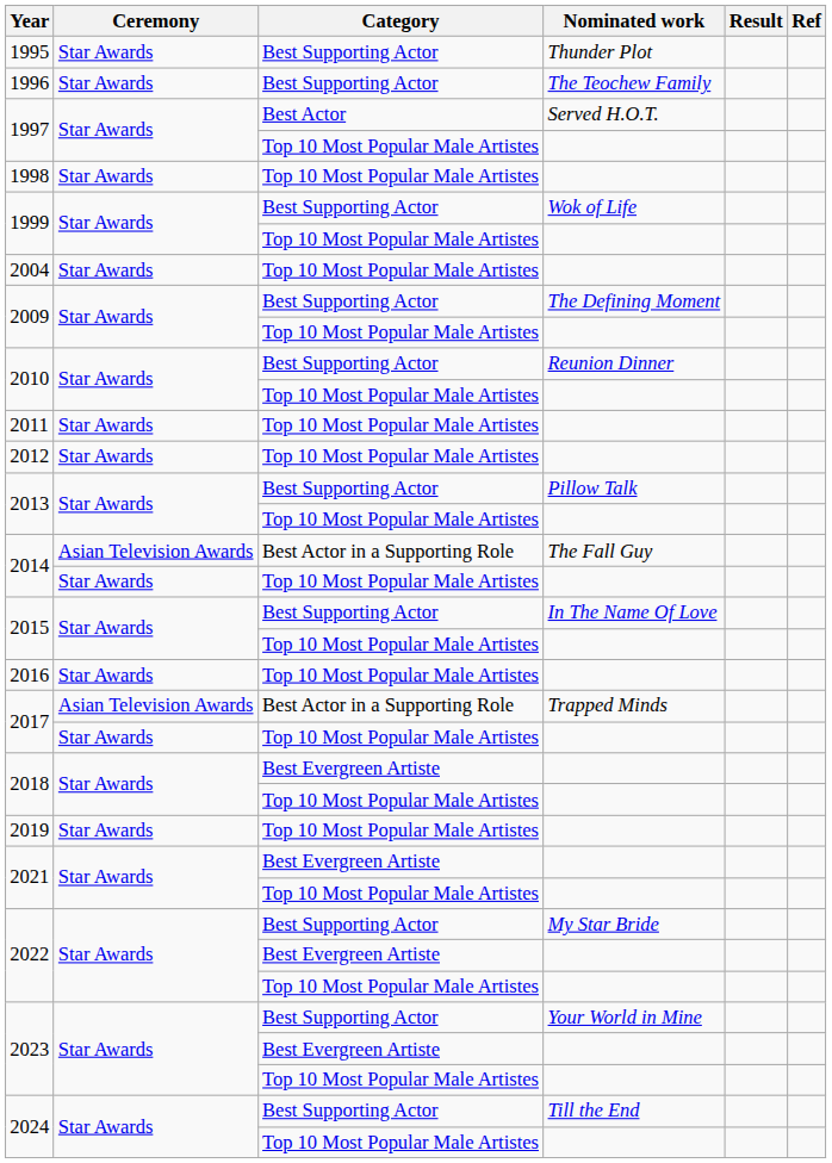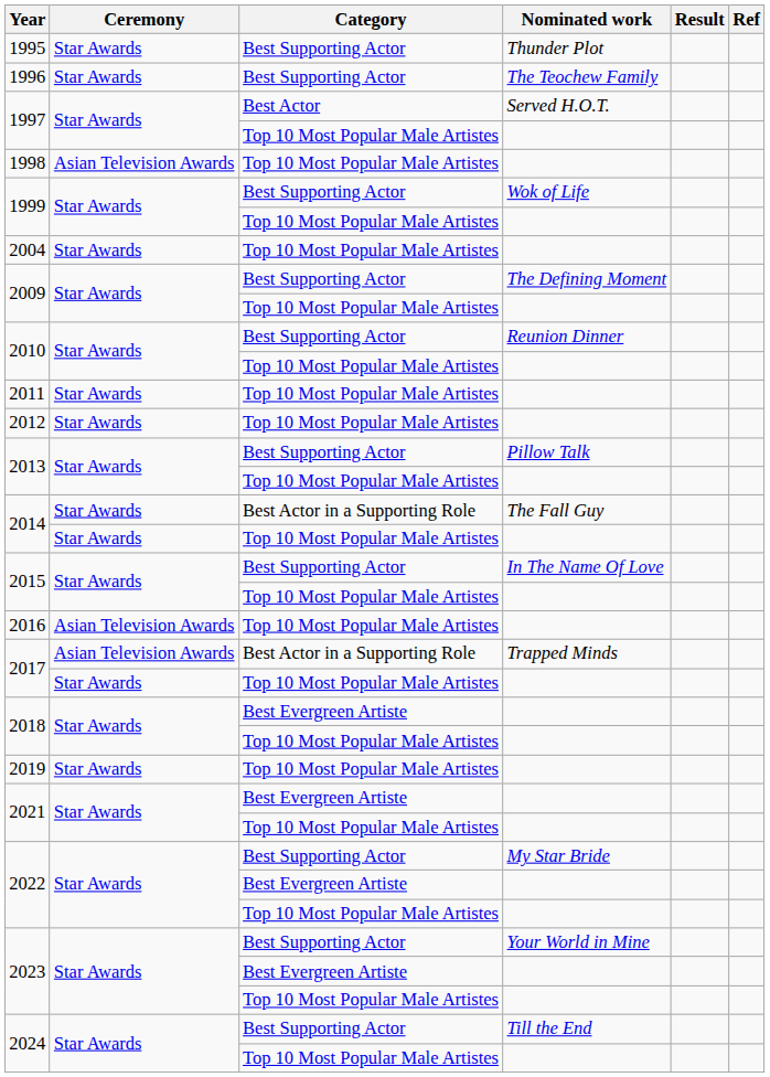1998 | Ceremony: Star Awards -> Asian Television Awards
2014 / Best Actor in a Supporting Role | Ceremony: Asian Television Awards -> Star Awards
2016 | Ceremony: Star Awards -> Asian Television Awards
